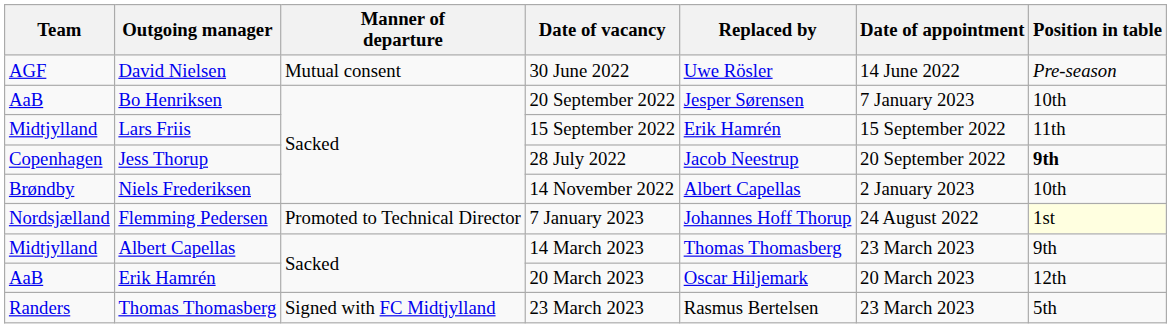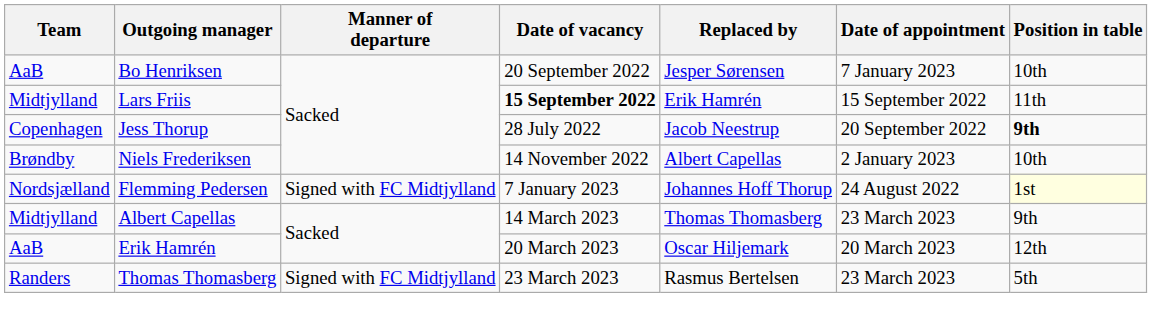- row: AGF | David Nielsen | Mutual consent | 30 June 2022 | Uwe Rösler | 14 June 2022 | Pre-season
Lars Friis | Date of vacancy: normal -> bold
Flemming Pedersen | Manner of departure: Promoted to Technical Director -> Signed with FC Midtjylland
